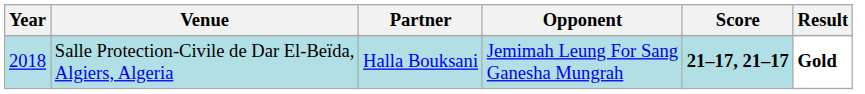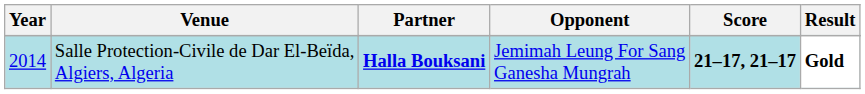Salle Protection-Civile de Dar El-Beïda, Algiers, Algeria | Year: 2018 -> 2014
Salle Protection-Civile de Dar El-Beïda, Algiers, Algeria | Partner: normal -> bold
